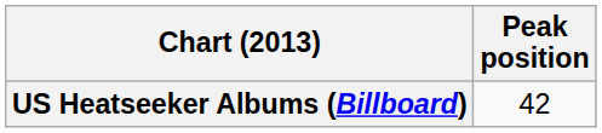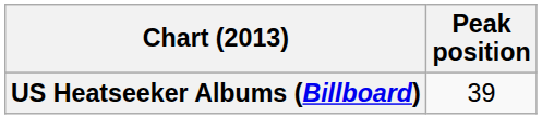US Heatseeker Albums (Billboard) | Peak position: 42 -> 39
